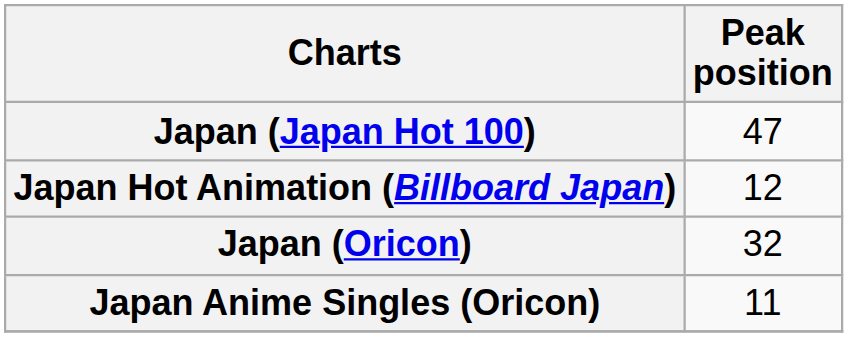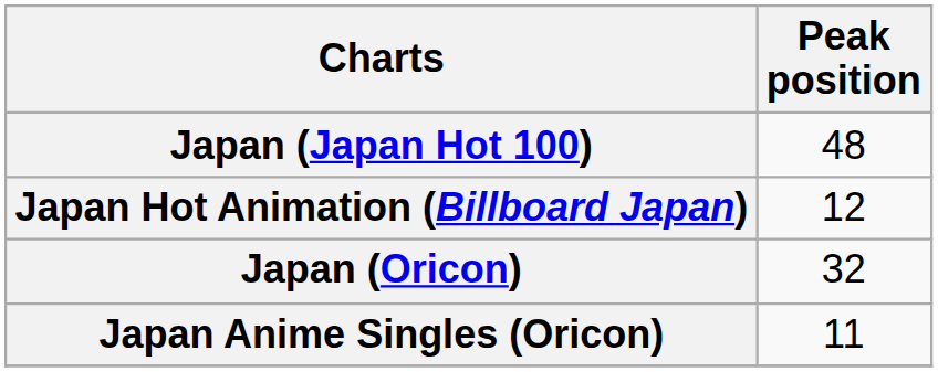Japan (Japan Hot 100) | Peak position: 47 -> 48
